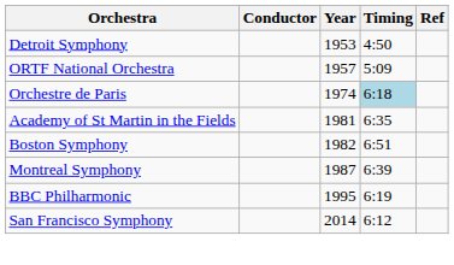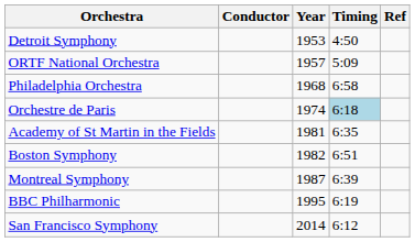+ row: Philadelphia Orchestra | 1968 | 6:58
